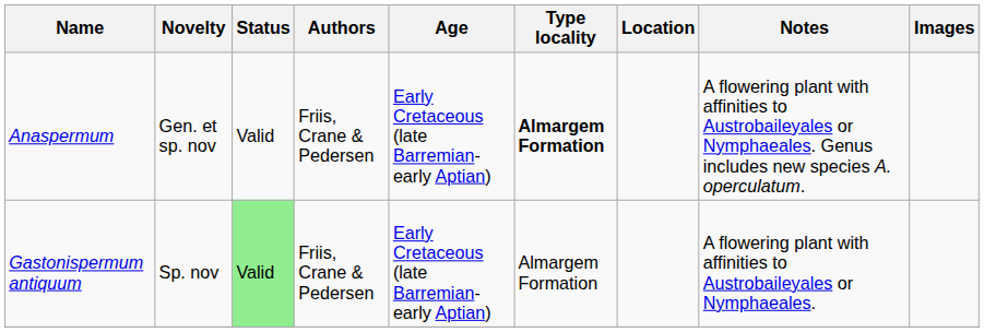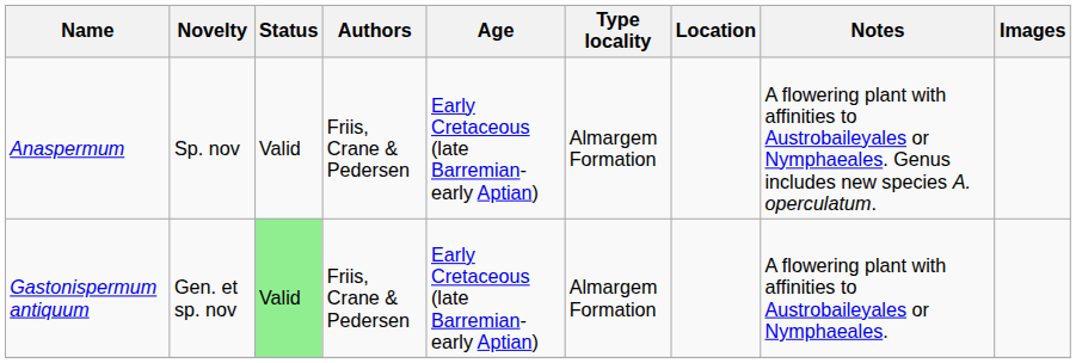Anaspermum | Novelty: Gen. et sp. nov -> Sp. nov
Anaspermum | Type locality: bold -> normal
Gastonispermum antiquum | Novelty: Sp. nov -> Gen. et sp. nov
